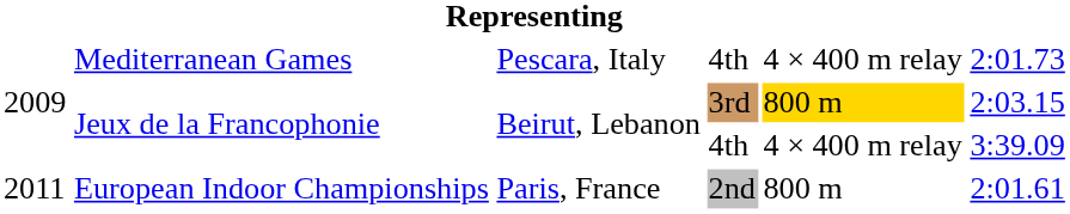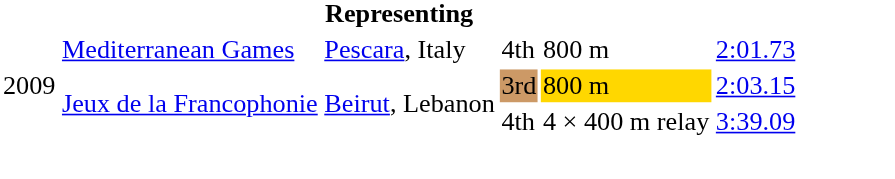Mediterranean Games | column 5: 4 × 400 m relay -> 800 m
- row: 2011 | European Indoor Championships | Paris, France | 2nd | 800 m | 2:01.61
